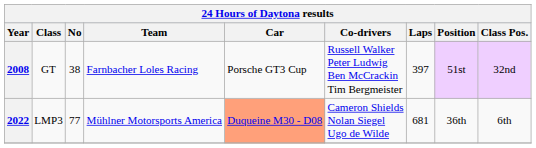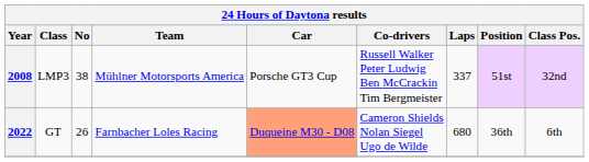2008 | Class: GT -> LMP3
2008 | Team: Farnbacher Loles Racing -> Mühlner Motorsports America
2008 | Laps: 397 -> 337
2022 | Class: LMP3 -> GT
2022 | No: 77 -> 26
2022 | Team: Mühlner Motorsports America -> Farnbacher Loles Racing
2022 | Laps: 681 -> 680
